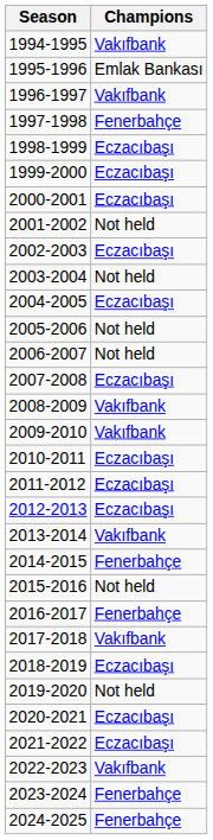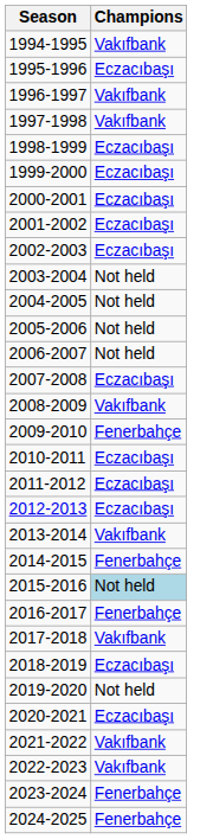1995-1996 | Champions: Emlak Bankası -> Eczacıbaşı
1997-1998 | Champions: Fenerbahçe -> Vakıfbank
2001-2002 | Champions: Not held -> Eczacıbaşı
2004-2005 | Champions: Eczacıbaşı -> Not held
2009-2010 | Champions: Vakıfbank -> Fenerbahçe
2015-2016 | Champions: no background -> lightblue background
2021-2022 | Champions: Eczacıbaşı -> Vakıfbank
